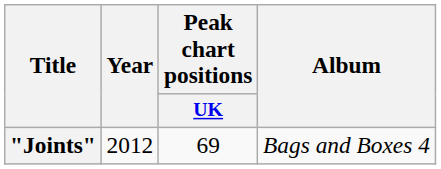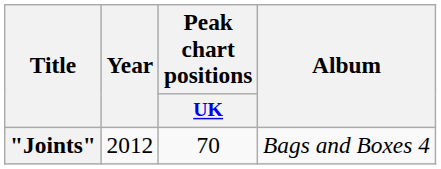"Joints" | Peak chart positions / UK: 69 -> 70
